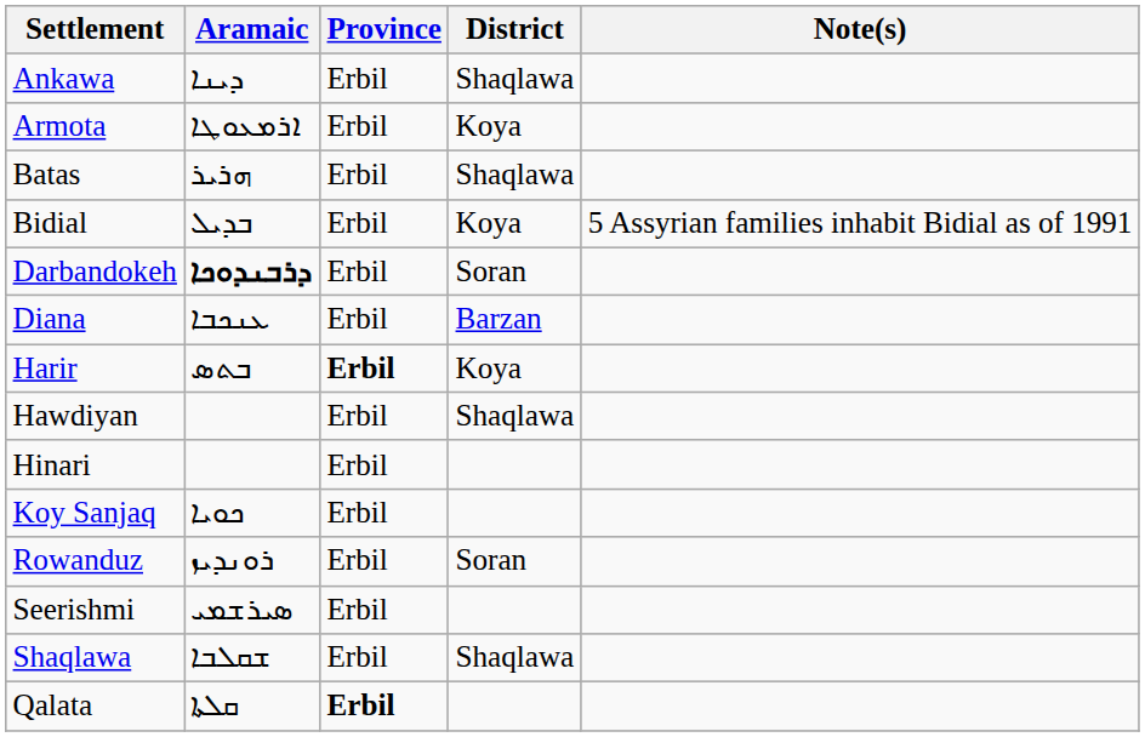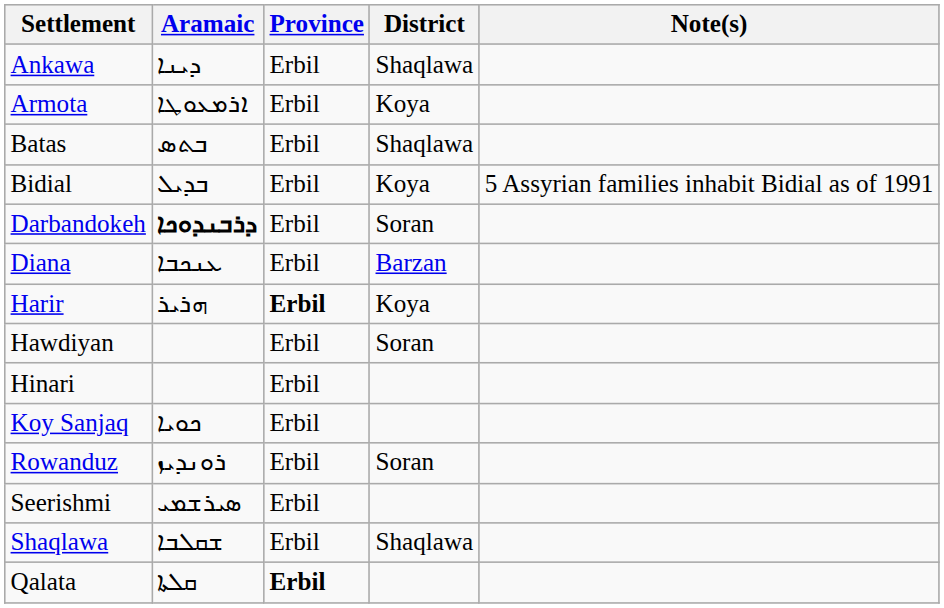Batas | Aramaic: ܗܪܝܪ -> ܒܬܣ
Harir | Aramaic: ܒܬܣ -> ܗܪܝܪ
Hawdiyan | District: Shaqlawa -> Soran
